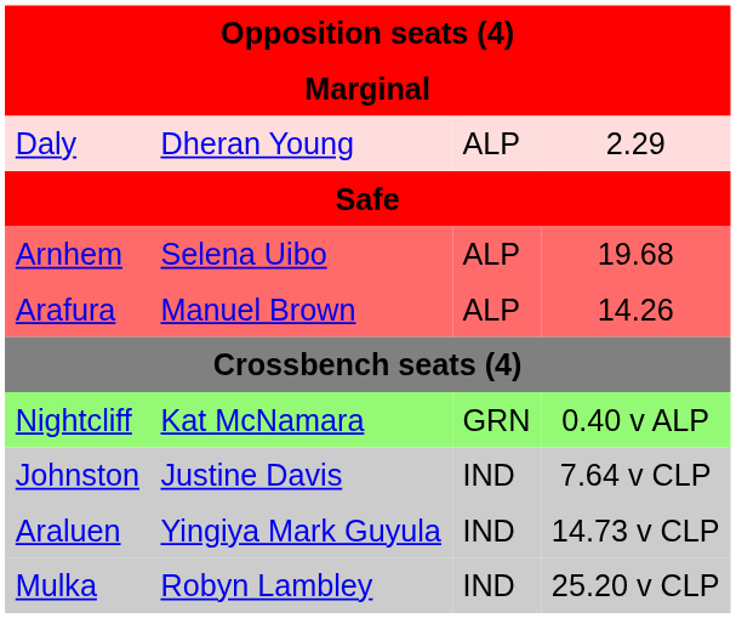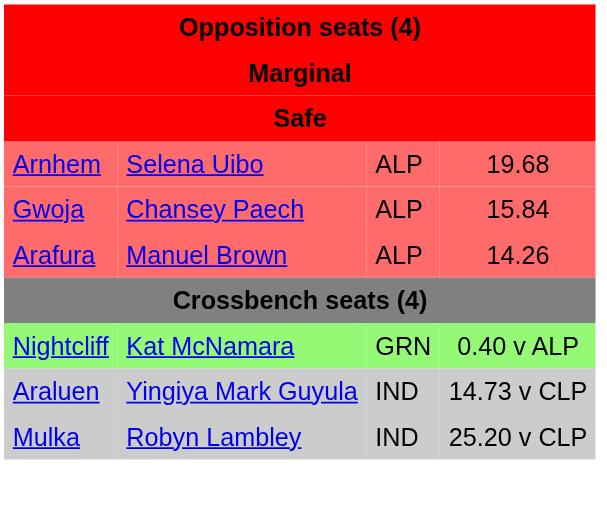- row: Daly | Dheran Young | ALP | 2.29
+ row: Gwoja | Chansey Paech | ALP | 15.84
- row: Johnston | Justine Davis | IND | 7.64 v CLP
